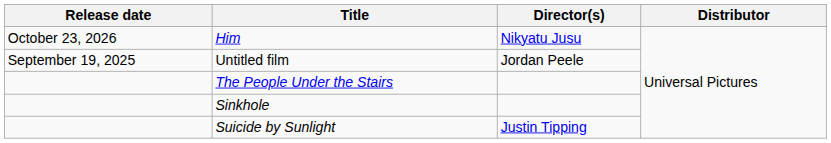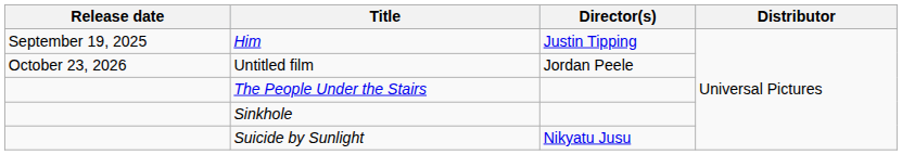Him | Release date: October 23, 2026 -> September 19, 2025
Him | Director(s): Nikyatu Jusu -> Justin Tipping
Untitled film | Release date: September 19, 2025 -> October 23, 2026
Suicide by Sunlight | Director(s): Justin Tipping -> Nikyatu Jusu
